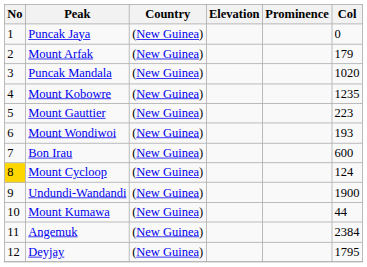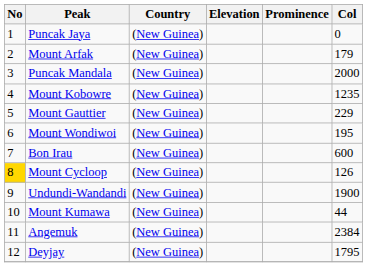Puncak Mandala | Col: 1020 -> 2000
Mount Gauttier | Col: 223 -> 229
Mount Wondiwoi | Col: 193 -> 195
Mount Cycloop | Col: 124 -> 126
